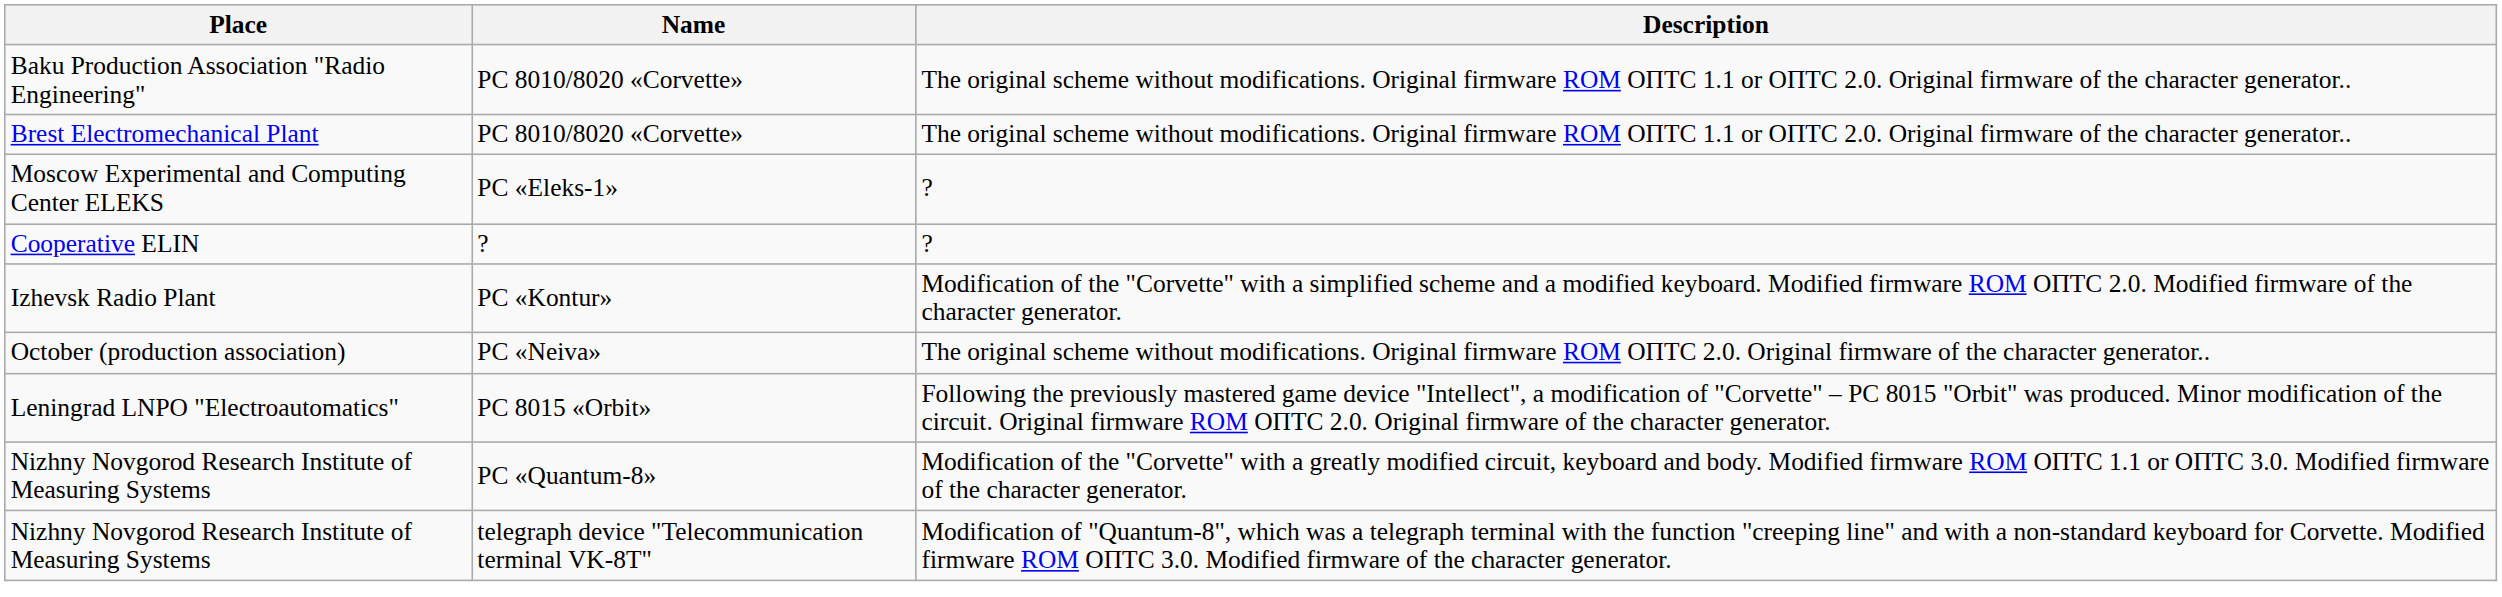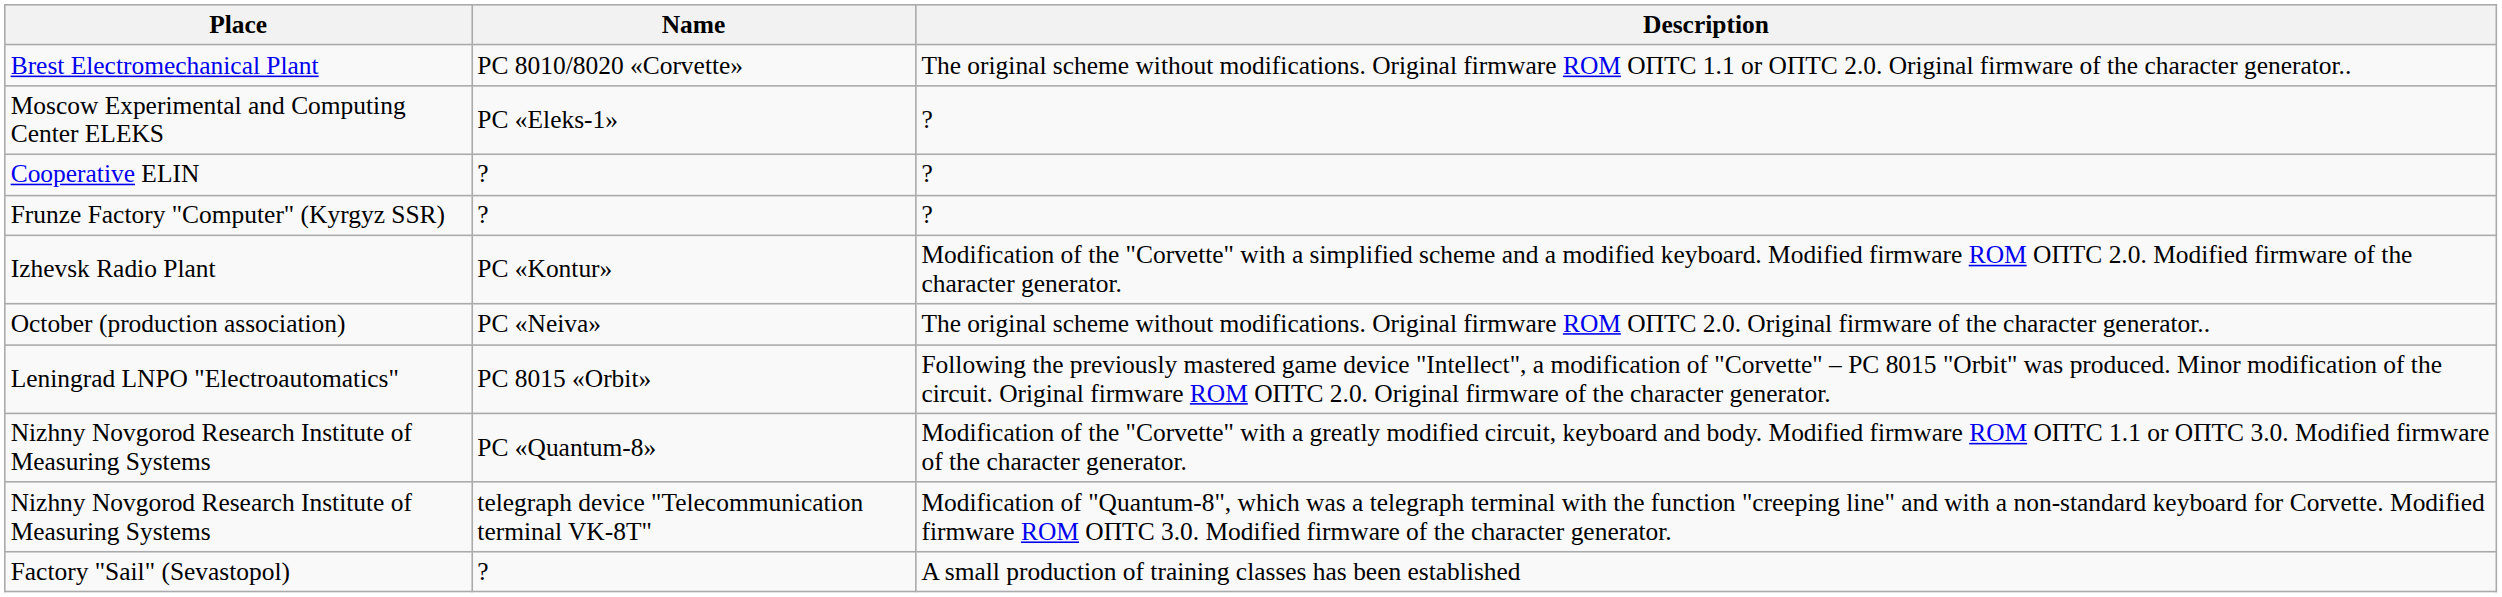- row: Baku Production Association "Radio Engineering" | PC 8010/8020 «Corvette» | The original scheme without modifications. Original firmware ROM ОПТС 1.1 or ОПТС 2.0. Original firmware of the character generator..
+ row: Frunze Factory "Computer" (Kyrgyz SSR) | ? | ?
+ row: Factory "Sail" (Sevastopol) | ? | A small production of training classes has been established
